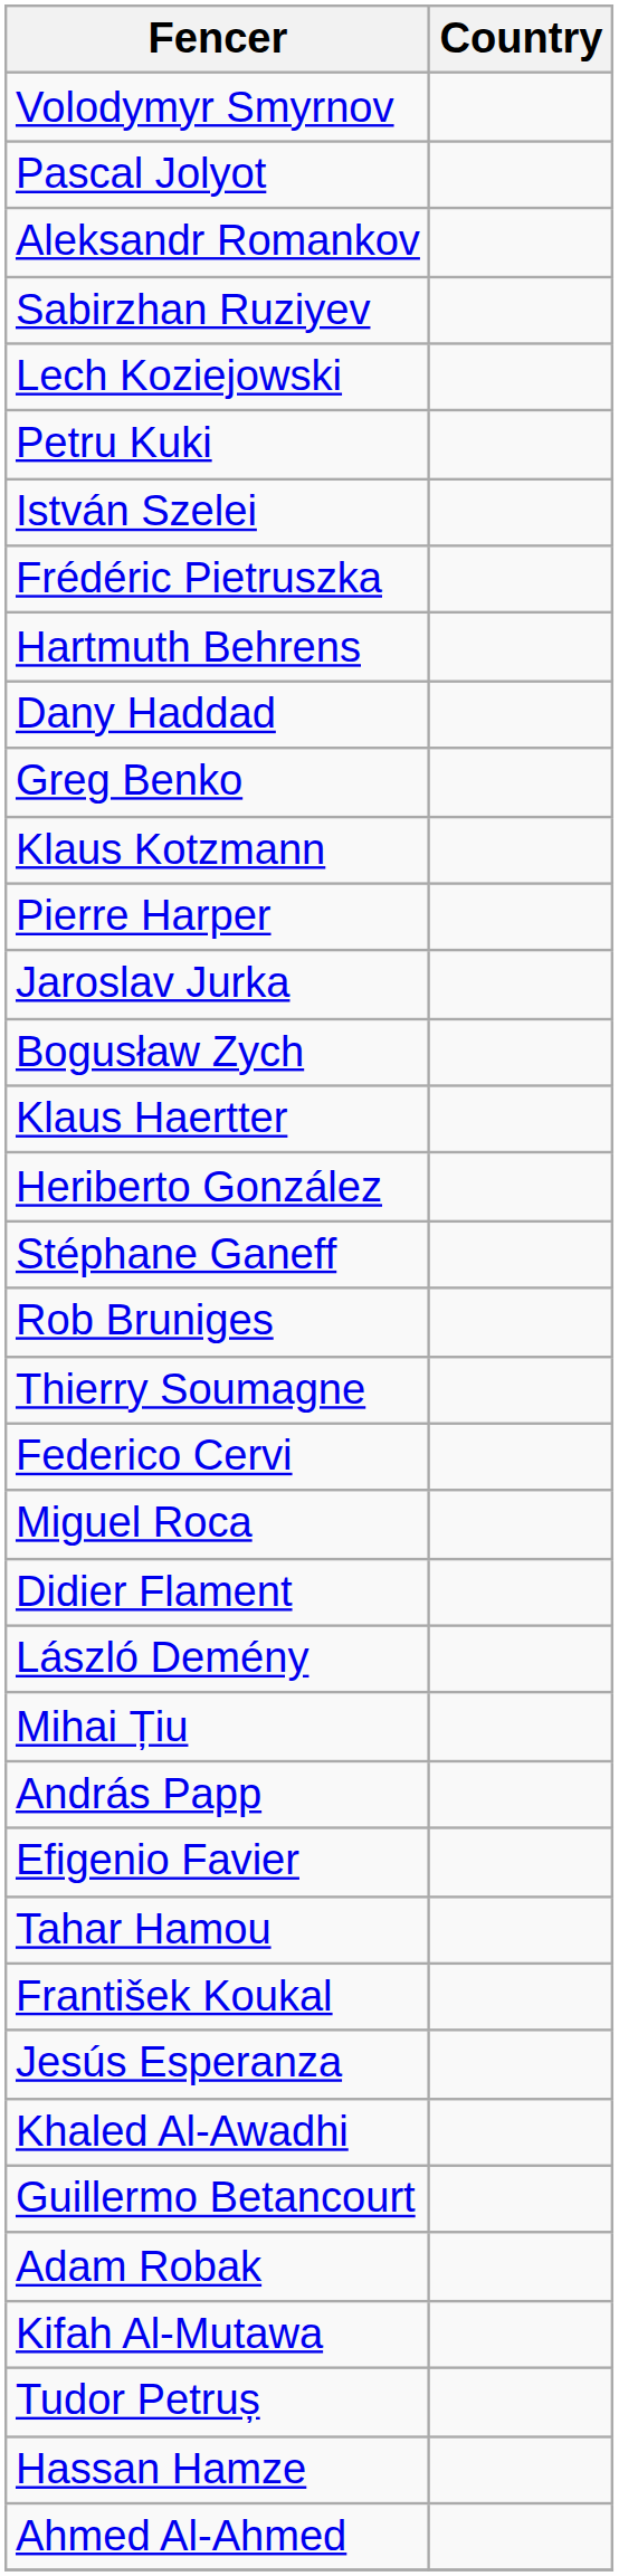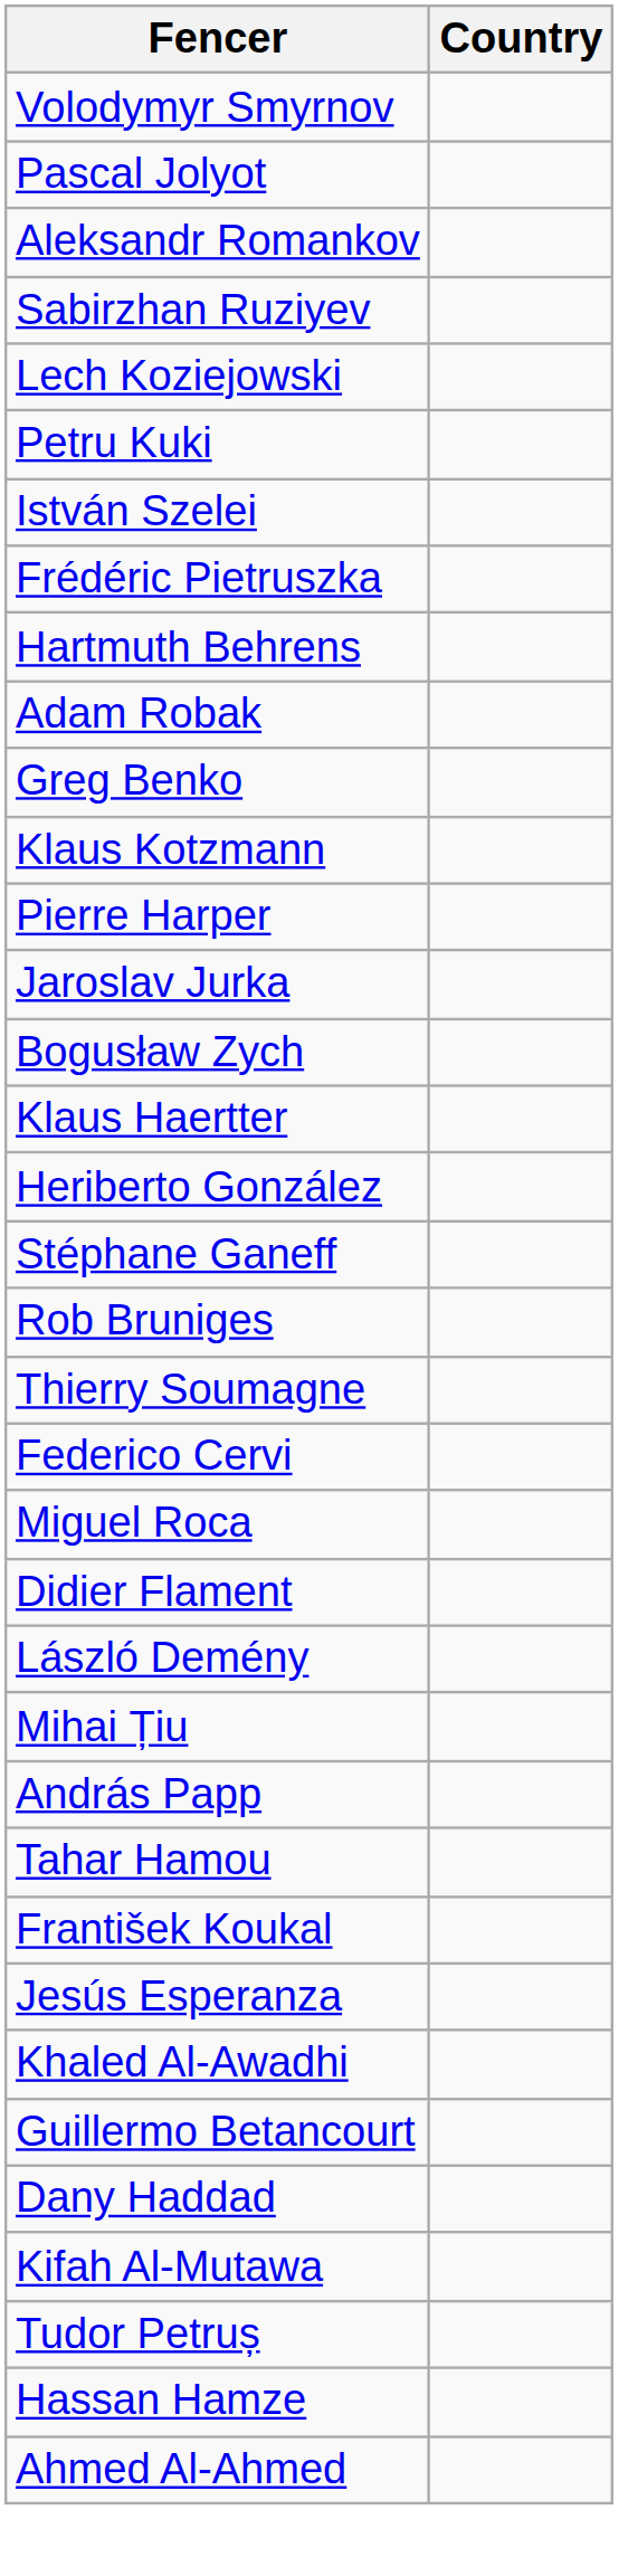rows swapped: Adam Robak <-> Dany Haddad
- row: Efigenio Favier
